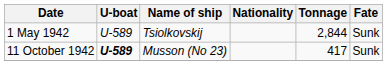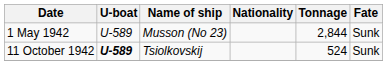1 May 1942 | Name of ship: Tsiolkovskij -> Musson (No 23)
11 October 1942 | Name of ship: Musson (No 23) -> Tsiolkovskij
11 October 1942 | Tonnage: 417 -> 524
